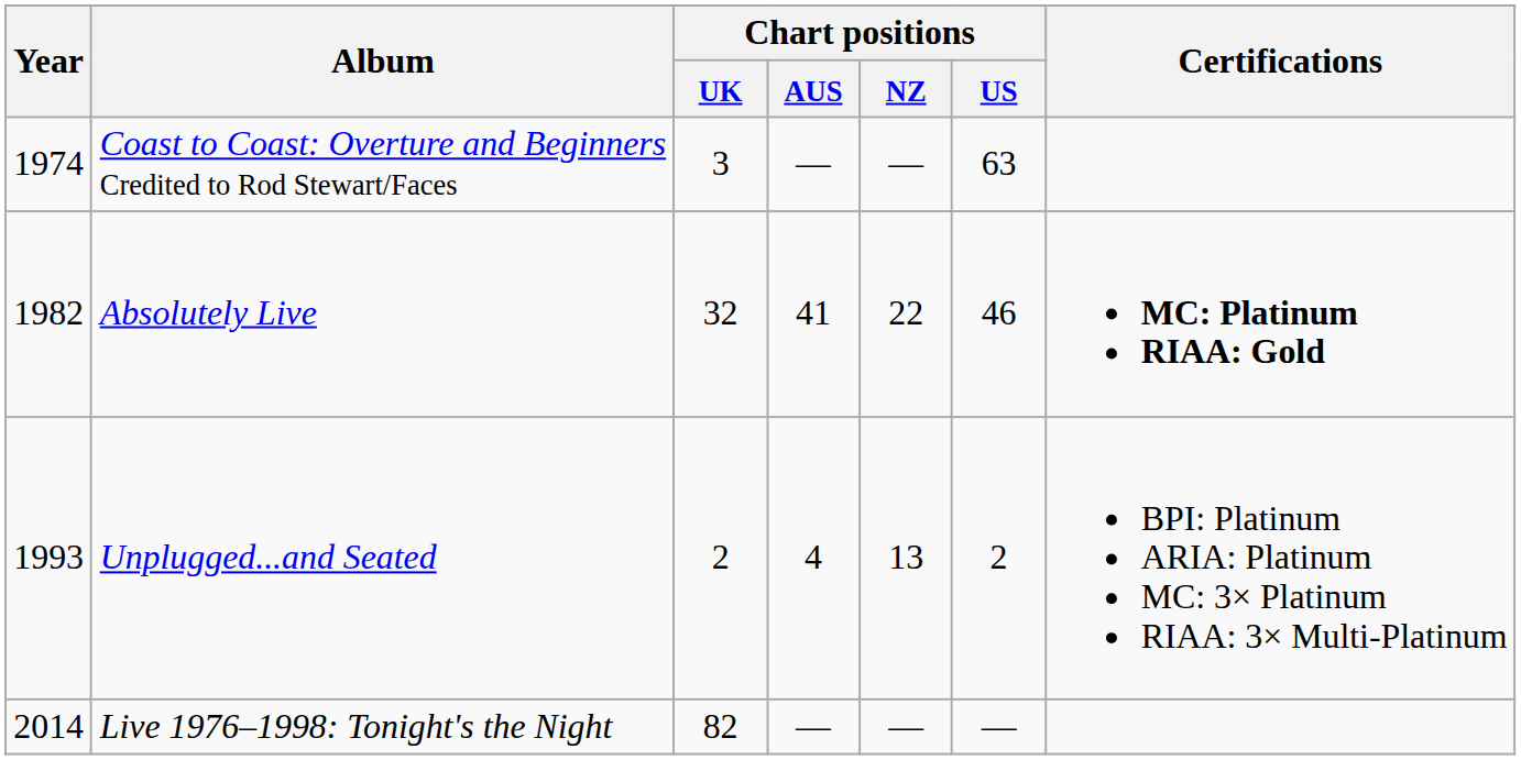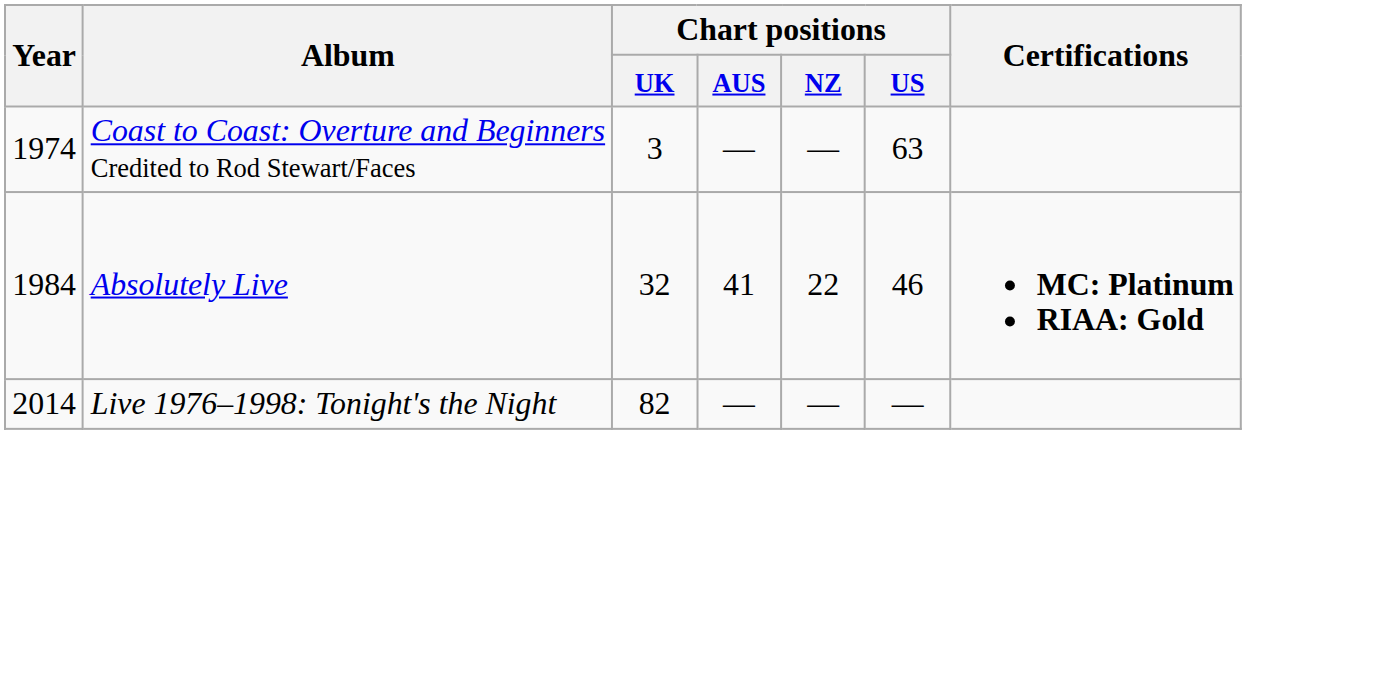Absolutely Live | Year: 1982 -> 1984
- row: 1993 | Unplugged...and Seated | 2 | 4 | 13 | 2 | BPI: Platinum ARIA: Platinum MC: 3× Platinum RIAA: 3× Multi-Platinum
